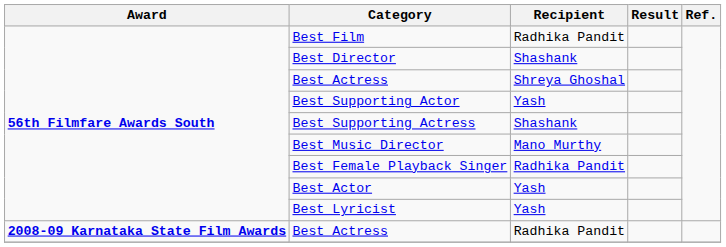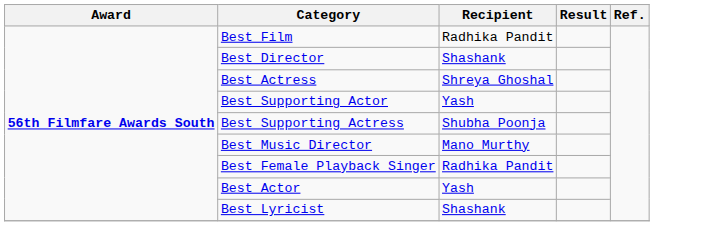Best Supporting Actress | Recipient: Shashank -> Shubha Poonja
Best Lyricist | Recipient: Yash -> Shashank
- row: 2008-09 Karnataka State Film Awards | Best Actress | Radhika Pandit
